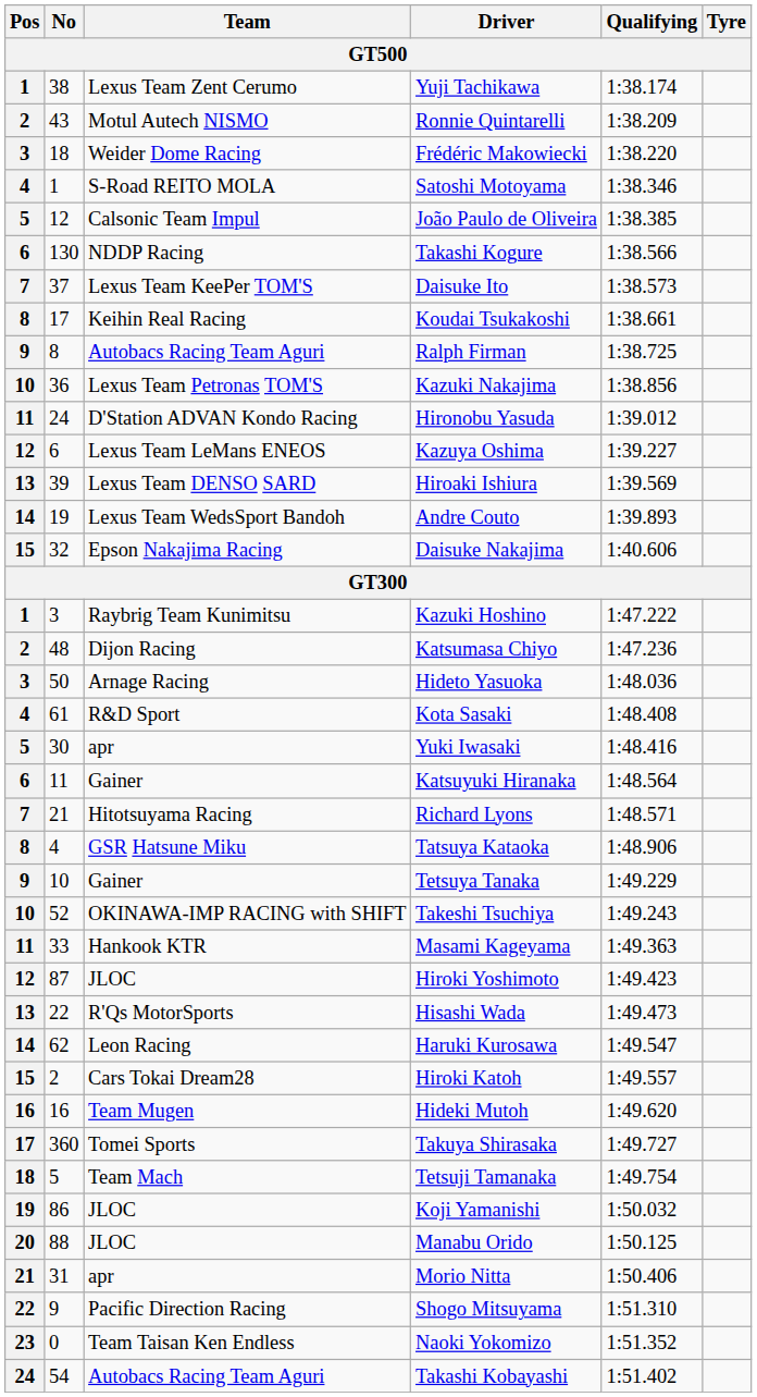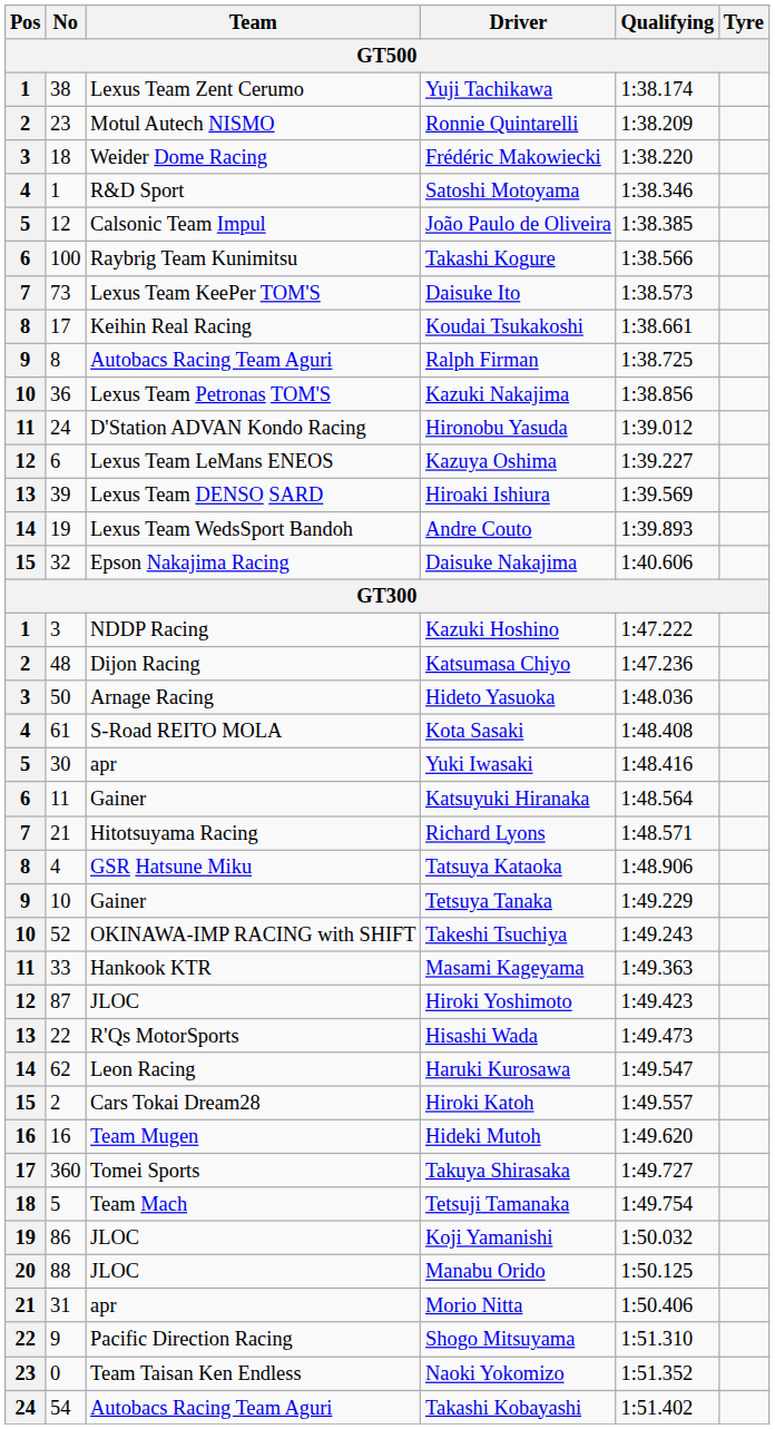Ronnie Quintarelli | No: 43 -> 23
Satoshi Motoyama | Team: S-Road REITO MOLA -> R&D Sport
Takashi Kogure | No: 130 -> 100
Takashi Kogure | Team: NDDP Racing -> Raybrig Team Kunimitsu
Daisuke Ito | No: 37 -> 73
Kazuki Hoshino | Team: Raybrig Team Kunimitsu -> NDDP Racing
Kota Sasaki | Team: R&D Sport -> S-Road REITO MOLA
